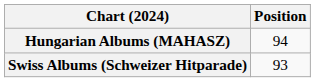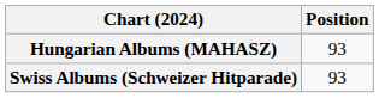Hungarian Albums (MAHASZ) | Position: 94 -> 93
